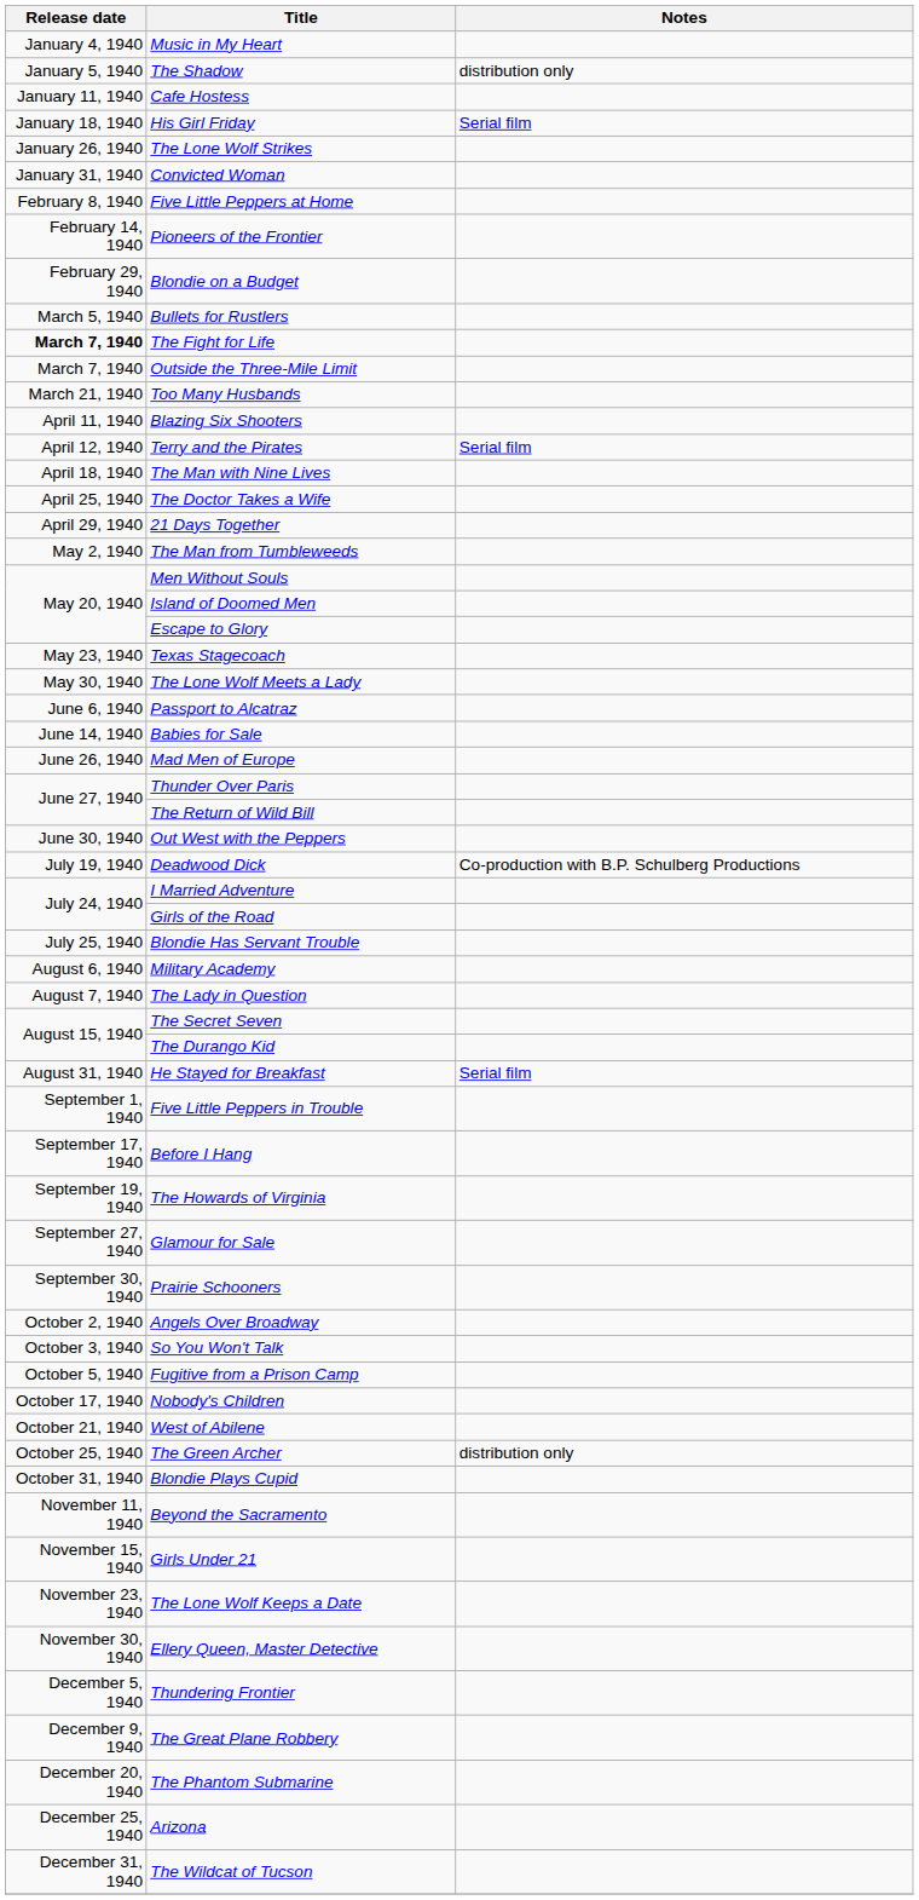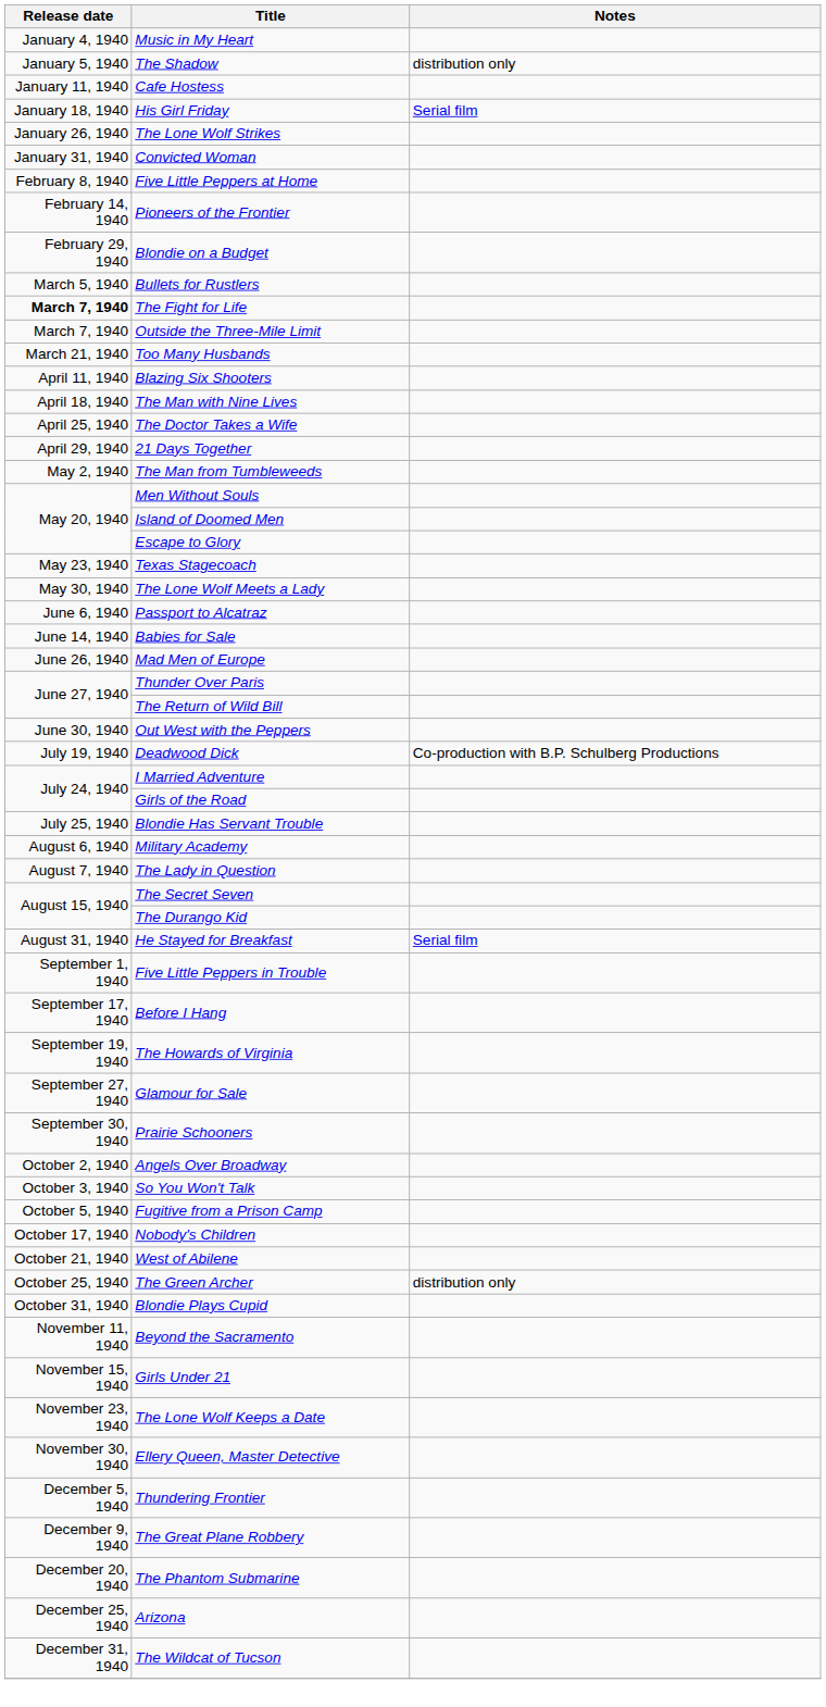- row: April 12, 1940 | Terry and the Pirates | Serial film
